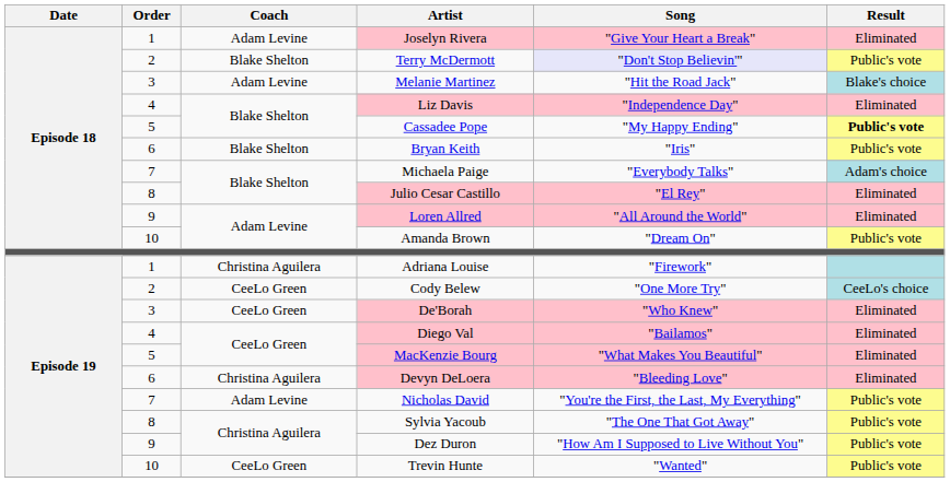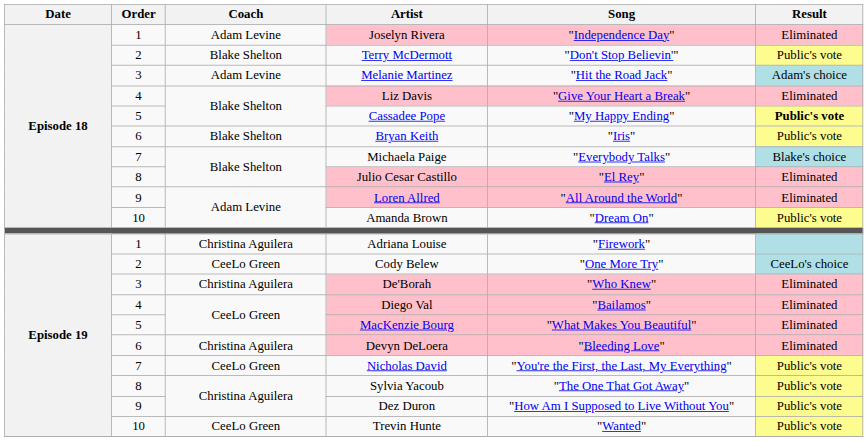Joselyn Rivera | Song: "Give Your Heart a Break" -> "Independence Day"
Terry McDermott | Song: lavender background -> no background
Melanie Martinez | Result: Blake's choice -> Adam's choice
Liz Davis | Song: "Independence Day" -> "Give Your Heart a Break"
Michaela Paige | Result: Adam's choice -> Blake's choice
De'Borah | Coach: CeeLo Green -> Christina Aguilera
Nicholas David | Coach: Adam Levine -> CeeLo Green
